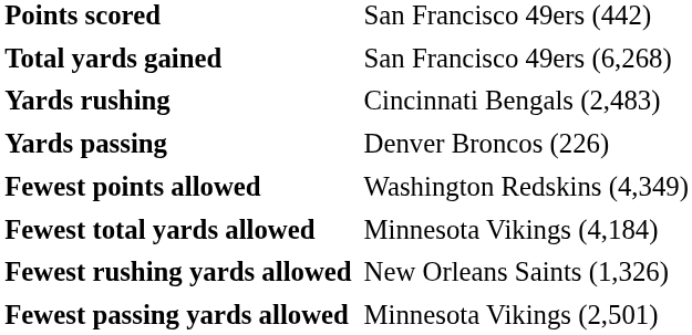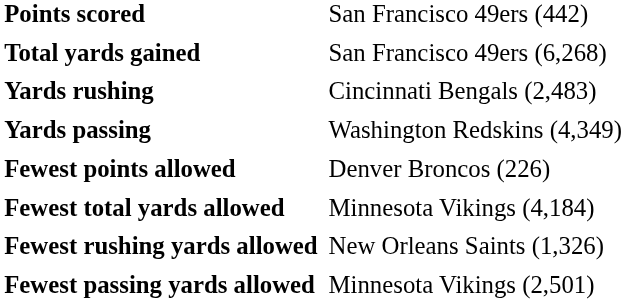Yards passing | column 2: Denver Broncos (226) -> Washington Redskins (4,349)
Fewest points allowed | column 2: Washington Redskins (4,349) -> Denver Broncos (226)
